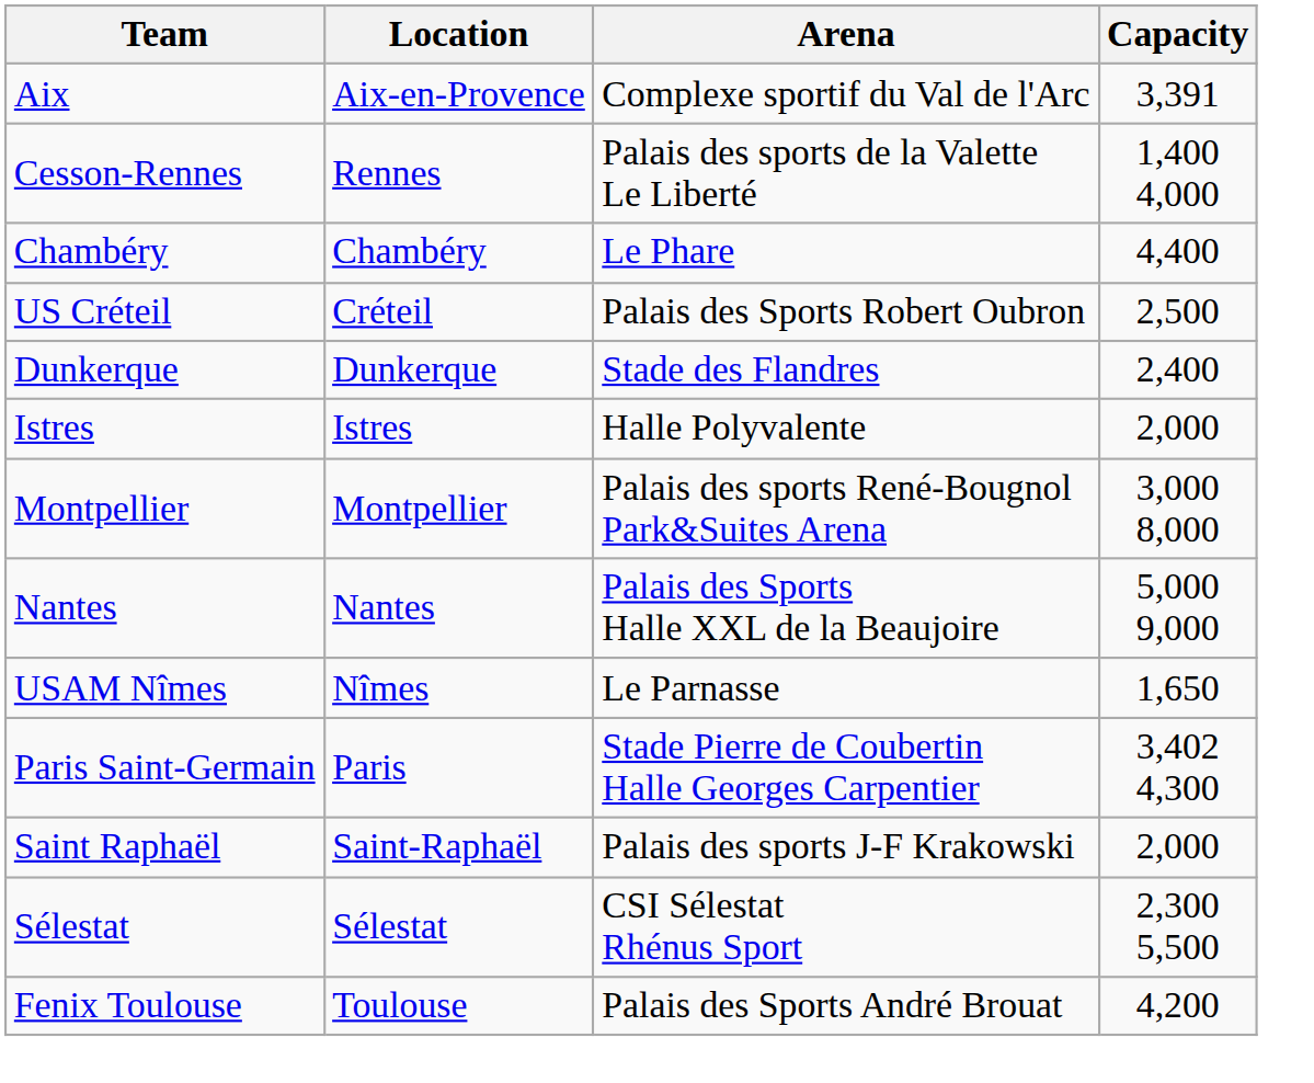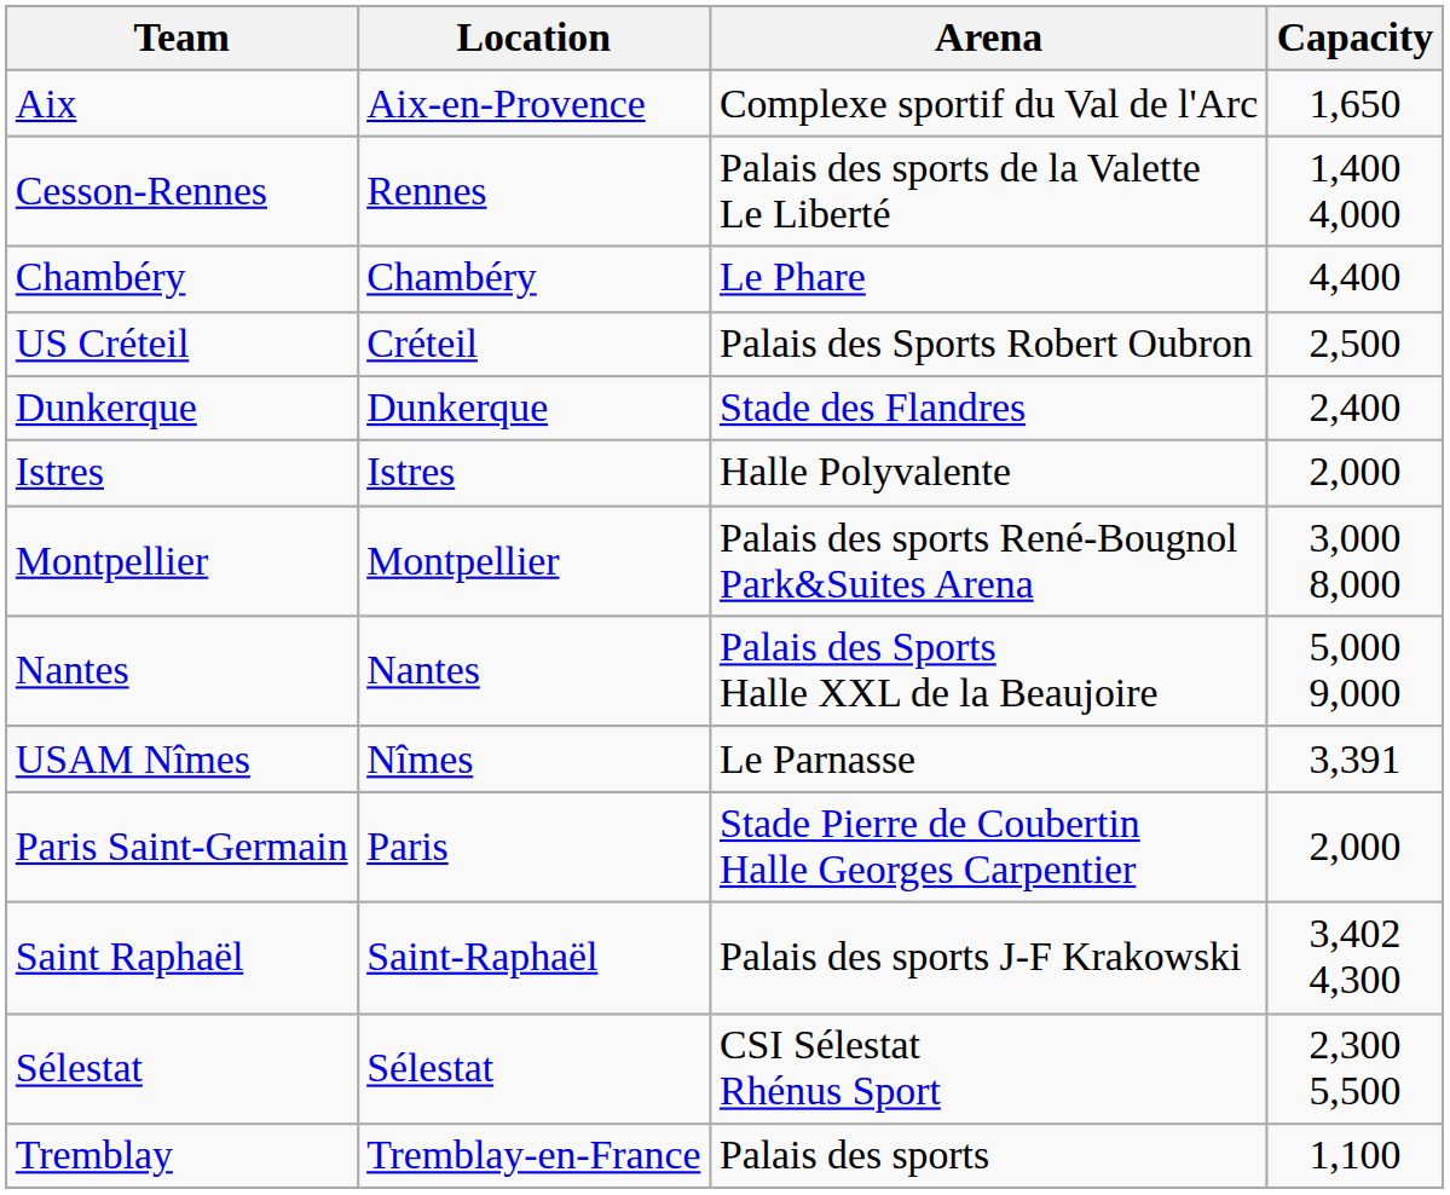Aix | Capacity: 3,391 -> 1,650
USAM Nîmes | Capacity: 1,650 -> 3,391
Paris Saint-Germain | Capacity: 3,402 4,300 -> 2,000
Saint Raphaël | Capacity: 2,000 -> 3,402 4,300
- row: Fenix Toulouse | Toulouse | Palais des Sports André Brouat | 4,200
+ row: Tremblay | Tremblay-en-France | Palais des sports | 1,100
